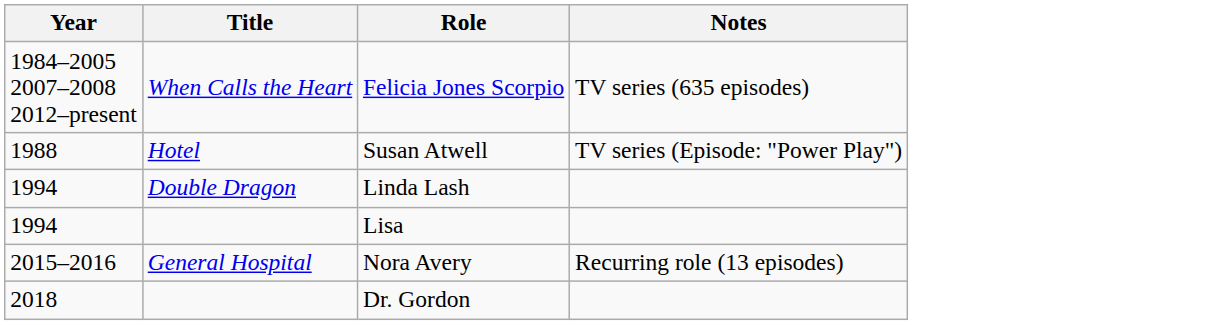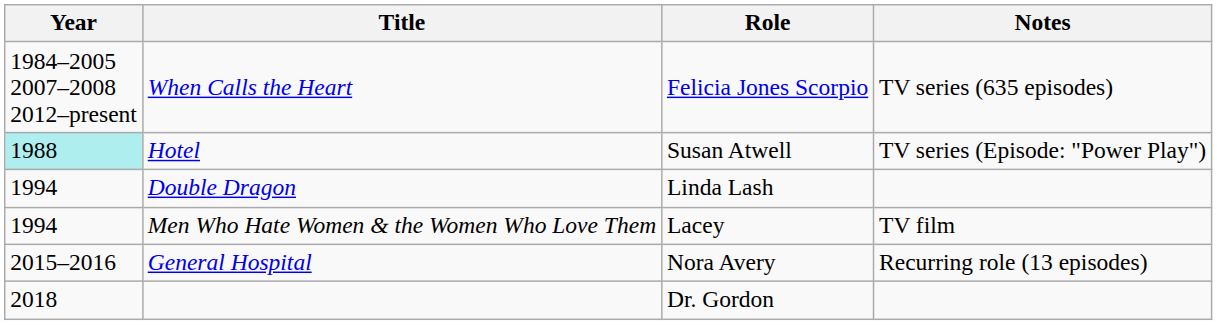Susan Atwell | Year: no background -> paleturquoise background
- row: 1994 | Lisa
+ row: 1994 | Men Who Hate Women & the Women Who Love Them | Lacey | TV film
